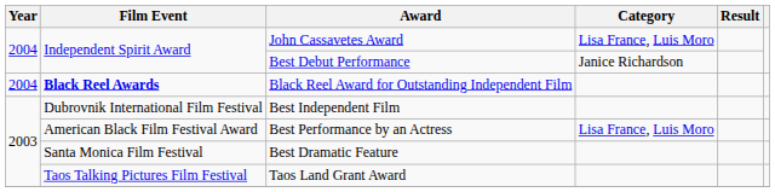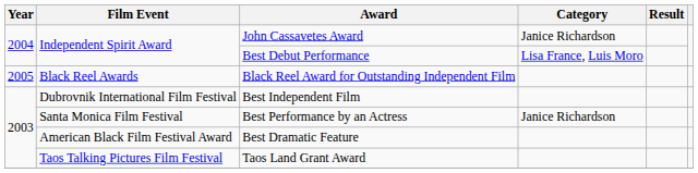John Cassavetes Award | Category: Lisa France, Luis Moro -> Janice Richardson
Best Debut Performance | Category: Janice Richardson -> Lisa France, Luis Moro
Black Reel Award for Outstanding Independent Film | Year: 2004 -> 2005
Black Reel Award for Outstanding Independent Film | Film Event: bold -> normal
Best Performance by an Actress | Film Event: American Black Film Festival Award -> Santa Monica Film Festival
Best Performance by an Actress | Category: Lisa France, Luis Moro -> Janice Richardson
Best Dramatic Feature | Film Event: Santa Monica Film Festival -> American Black Film Festival Award
